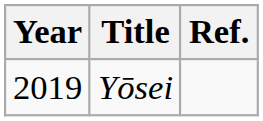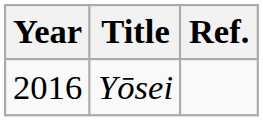Yōsei | Year: 2019 -> 2016
